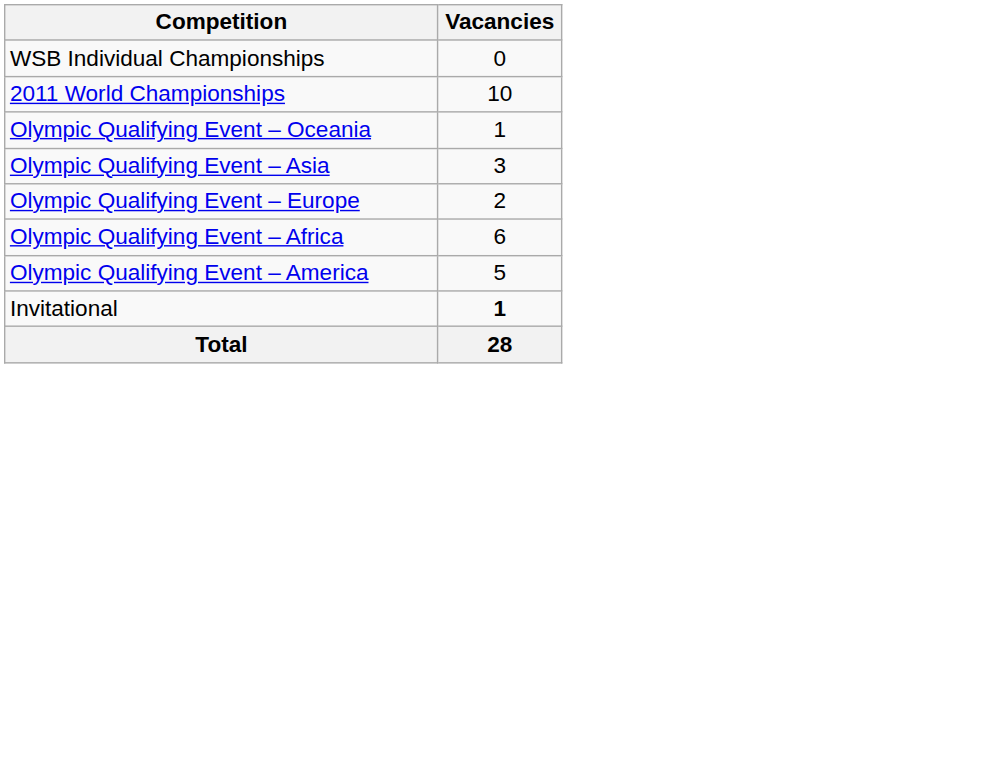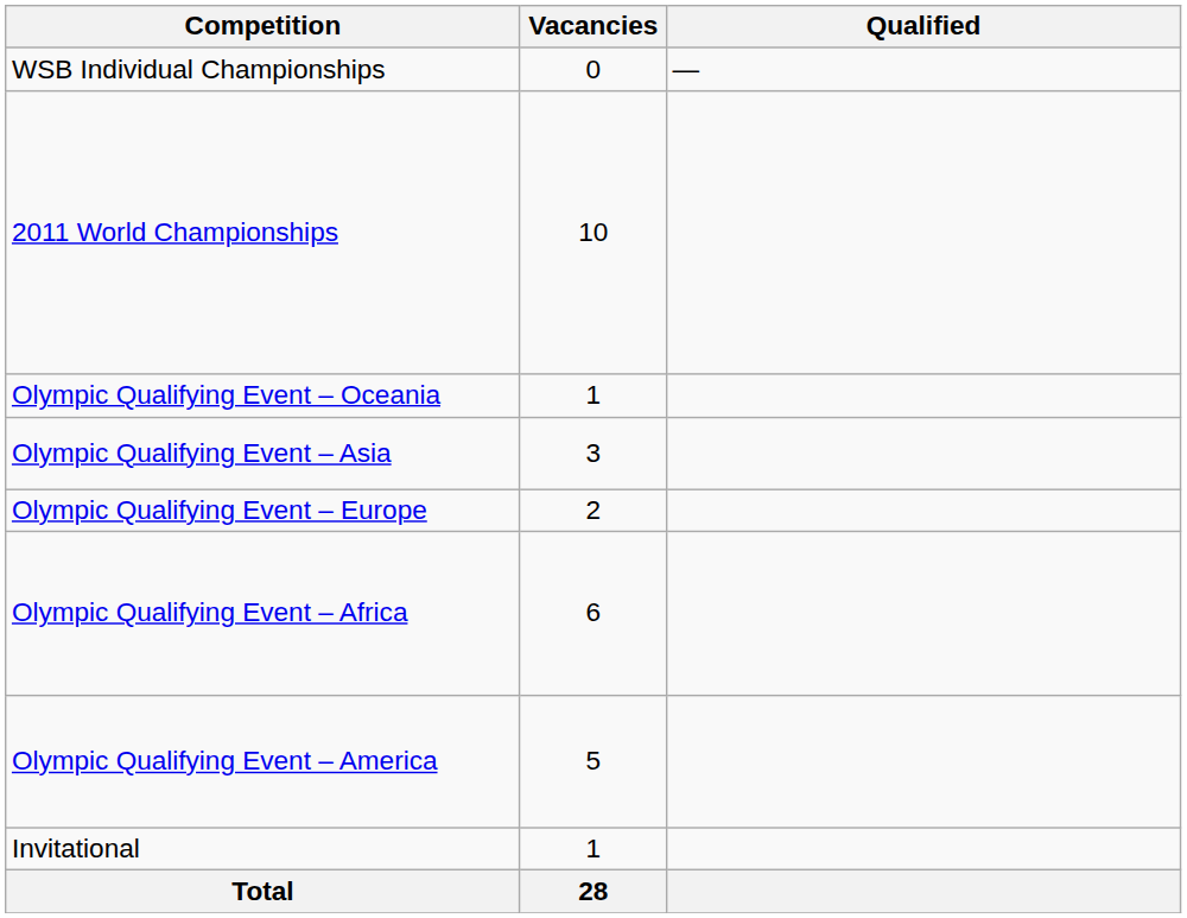+ column: Qualified | —
Invitational | Vacancies: bold -> normal
